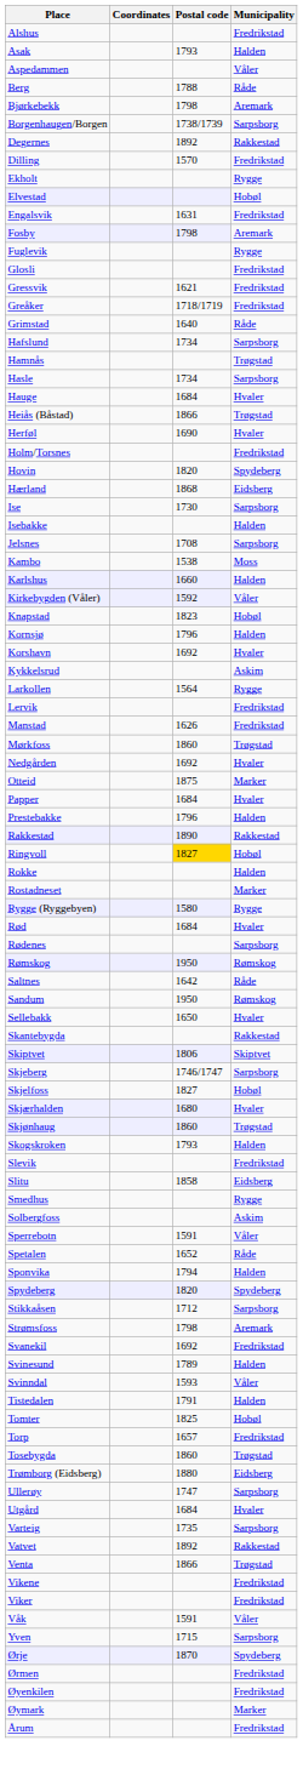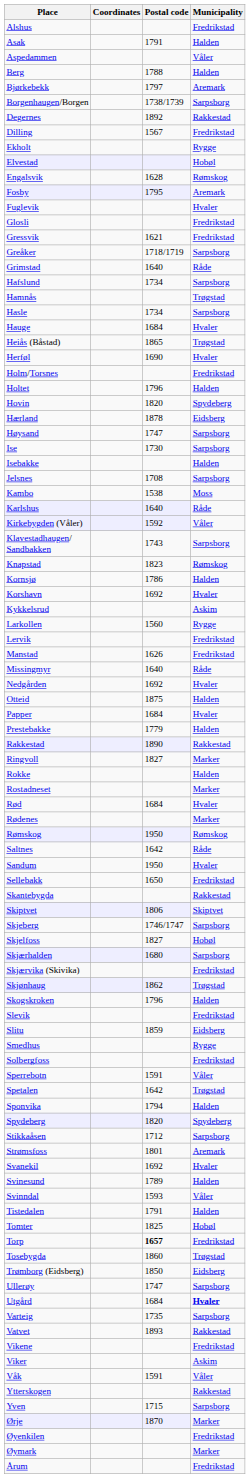Asak | Postal code: 1793 -> 1791
Berg | Municipality: Råde -> Halden
Bjørkebekk | Postal code: 1798 -> 1797
Dilling | Postal code: 1570 -> 1567
Engalsvik | Postal code: 1631 -> 1628
Engalsvik | Municipality: Fredrikstad -> Rømskog
Fosby | Postal code: 1798 -> 1795
Fuglevik | Municipality: Rygge -> Hvaler
Greåker | Municipality: Fredrikstad -> Sarpsborg
Heiås (Båstad) | Postal code: 1866 -> 1865
+ row: Holtet | 1796 | Halden
Hærland | Postal code: 1868 -> 1878
+ row: Høysand | 1747 | Sarpsborg
Karlshus | Postal code: 1660 -> 1640
Karlshus | Municipality: Halden -> Råde
+ row: Klavestadhaugen/ Sandbakken | 1743 | Sarpsborg
Knapstad | Municipality: Hobøl -> Rømskog
Kornsjø | Postal code: 1796 -> 1786
Larkollen | Postal code: 1564 -> 1560
+ row: Missingmyr | 1640 | Råde
- row: Mørkfoss | 1860 | Trøgstad
Otteid | Municipality: Marker -> Halden
Prestebakke | Postal code: 1796 -> 1779
Ringvoll | Postal code: gold background -> no background
Ringvoll | Municipality: Hobøl -> Marker
- row: Rygge (Ryggebyen) | 1580 | Rygge
Rødenes | Municipality: Sarpsborg -> Marker
Sandum | Municipality: Rømskog -> Hvaler
Sellebakk | Municipality: Hvaler -> Fredrikstad
Skjærhalden | Municipality: Hvaler -> Sarpsborg
+ row: Skjærvika (Skivika) | Fredrikstad
Skjønhaug | Postal code: 1860 -> 1862
Skogskroken | Postal code: 1793 -> 1796
Slitu | Postal code: 1858 -> 1859
Solbergfoss | Municipality: Askim -> Fredrikstad
Spetalen | Postal code: 1652 -> 1642
Spetalen | Municipality: Råde -> Trøgstad
Strømsfoss | Postal code: 1798 -> 1801
Svanekil | Municipality: Fredrikstad -> Hvaler
Torp | Postal code: normal -> bold
Trømborg (Eidsberg) | Postal code: 1880 -> 1850
Utgård | Municipality: normal -> bold
Vatvet | Postal code: 1892 -> 1893
- row: Venta | 1866 | Trøgstad
Viker | Municipality: Fredrikstad -> Askim
+ row: Ytterskogen | Rakkestad
Ørje | Municipality: Spydeberg -> Marker
- row: Ørmen | Fredrikstad
